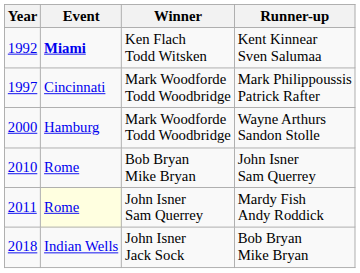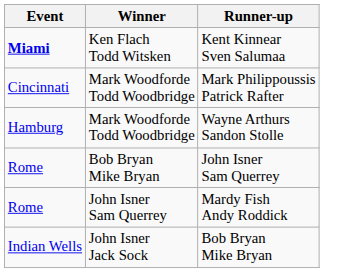- column: Year | 1992 | 1997 | 2000 | 2010 | 2011 | 2018
Mardy Fish Andy Roddick | Event: lightyellow background -> no background
